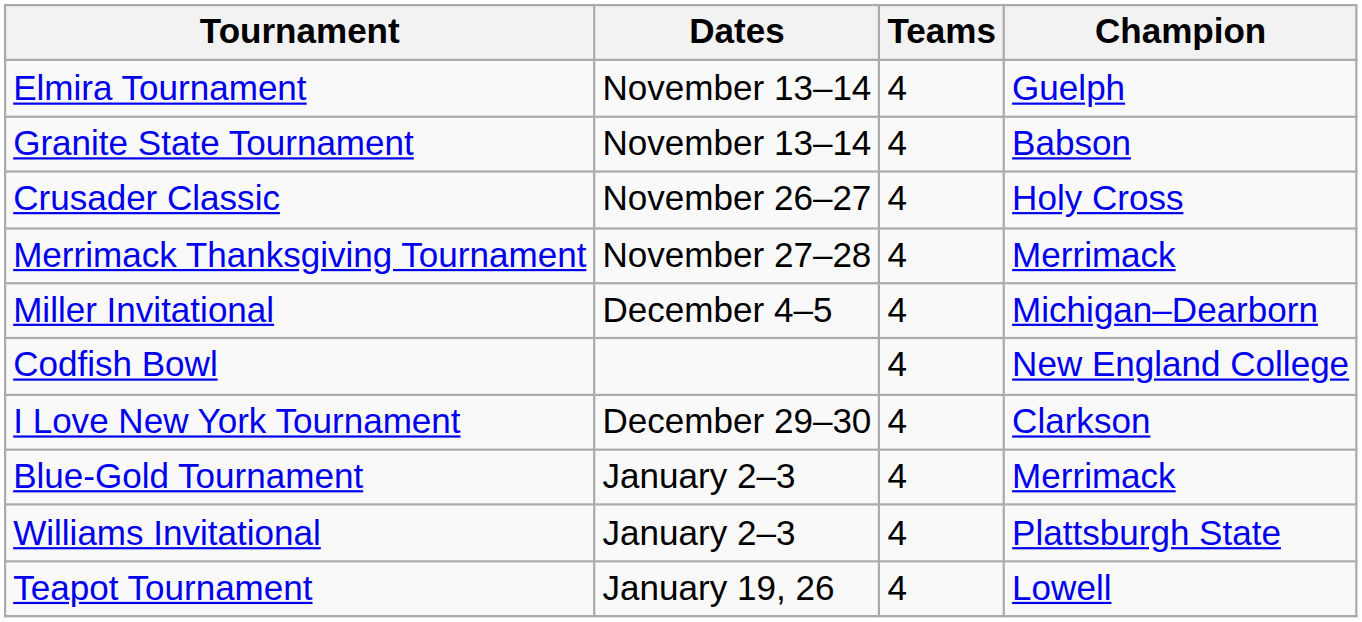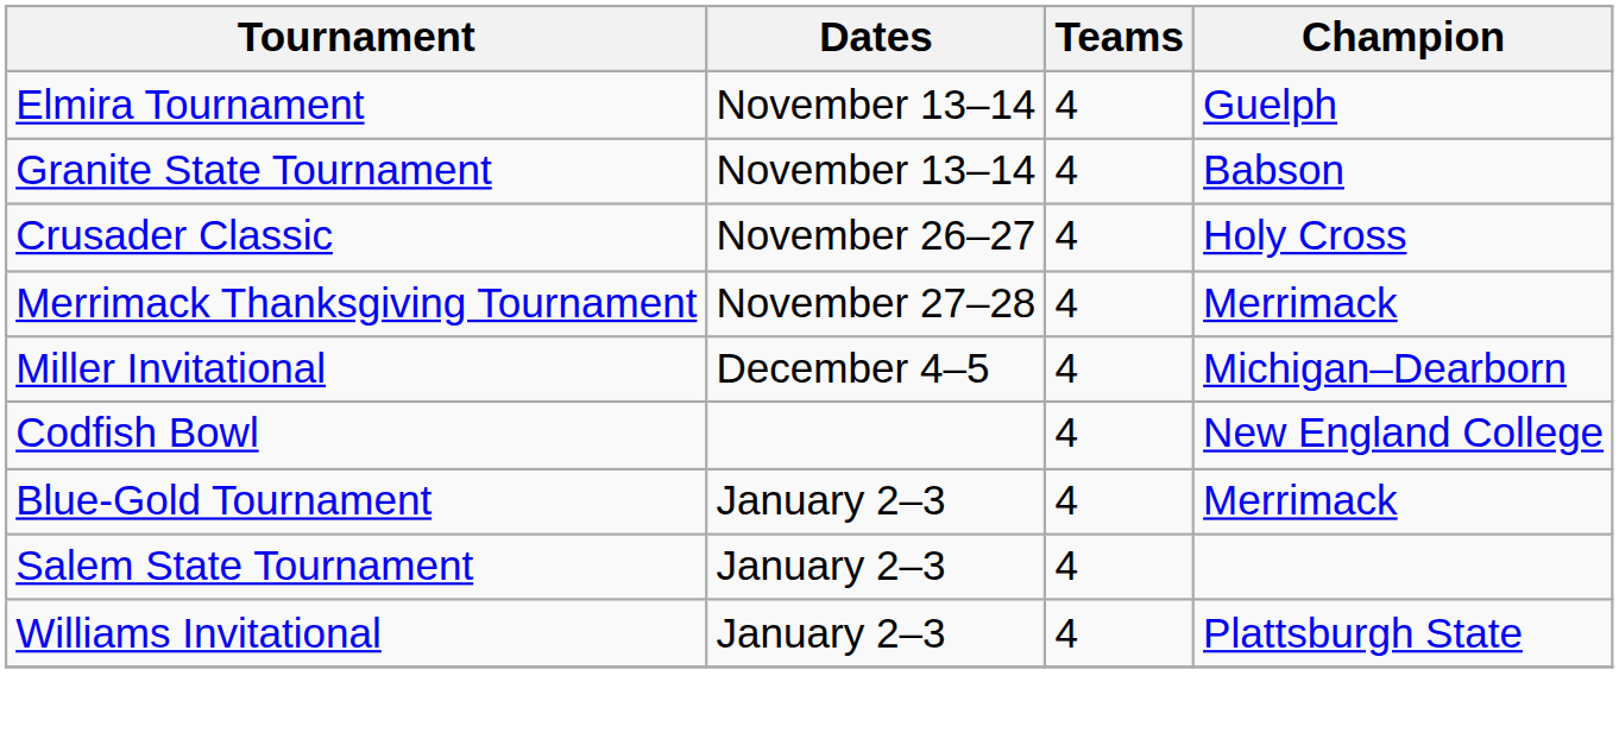- row: I Love New York Tournament | December 29–30 | 4 | Clarkson
+ row: Salem State Tournament | January 2–3 | 4
- row: Teapot Tournament | January 19, 26 | 4 | Lowell
